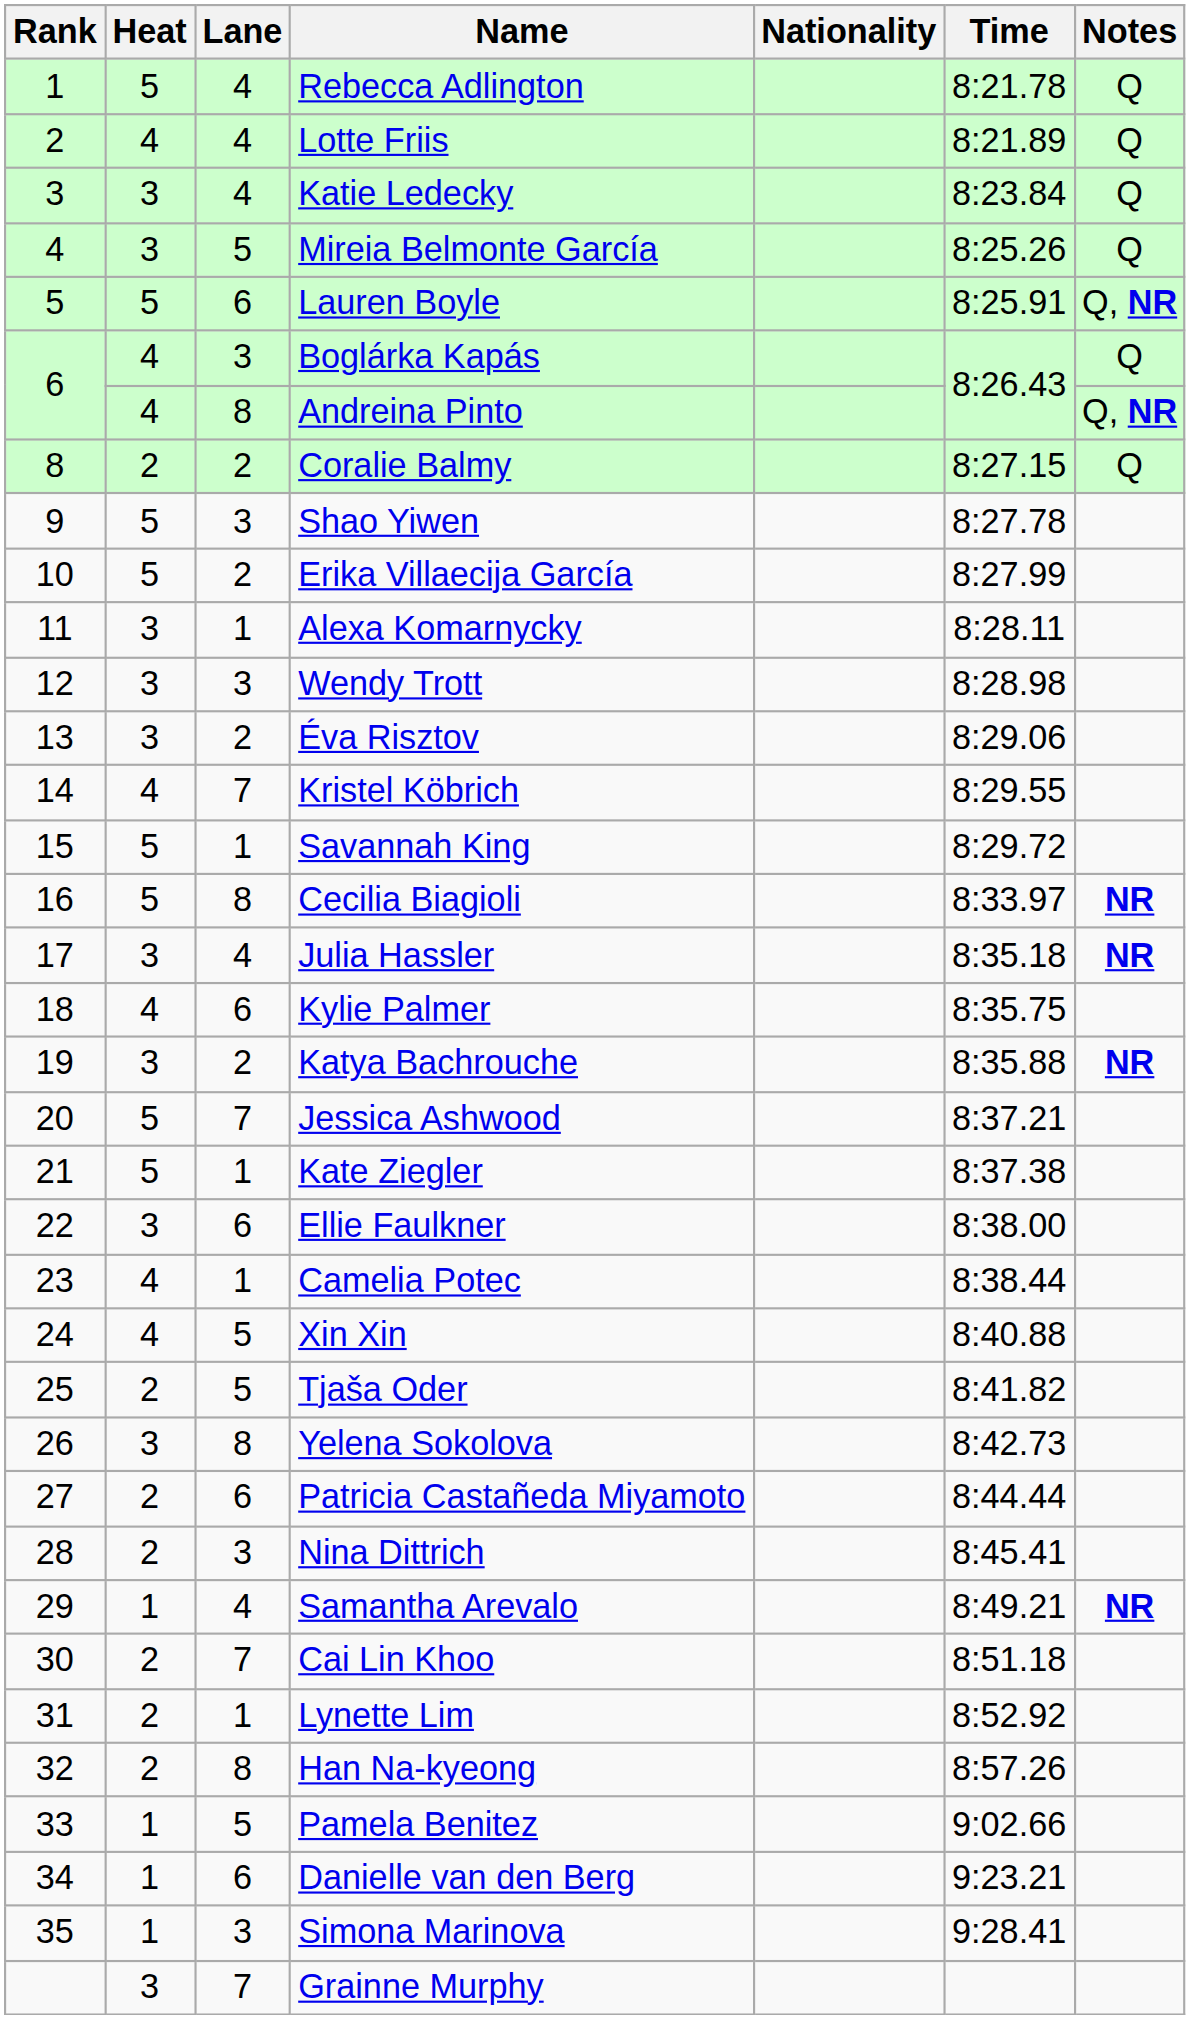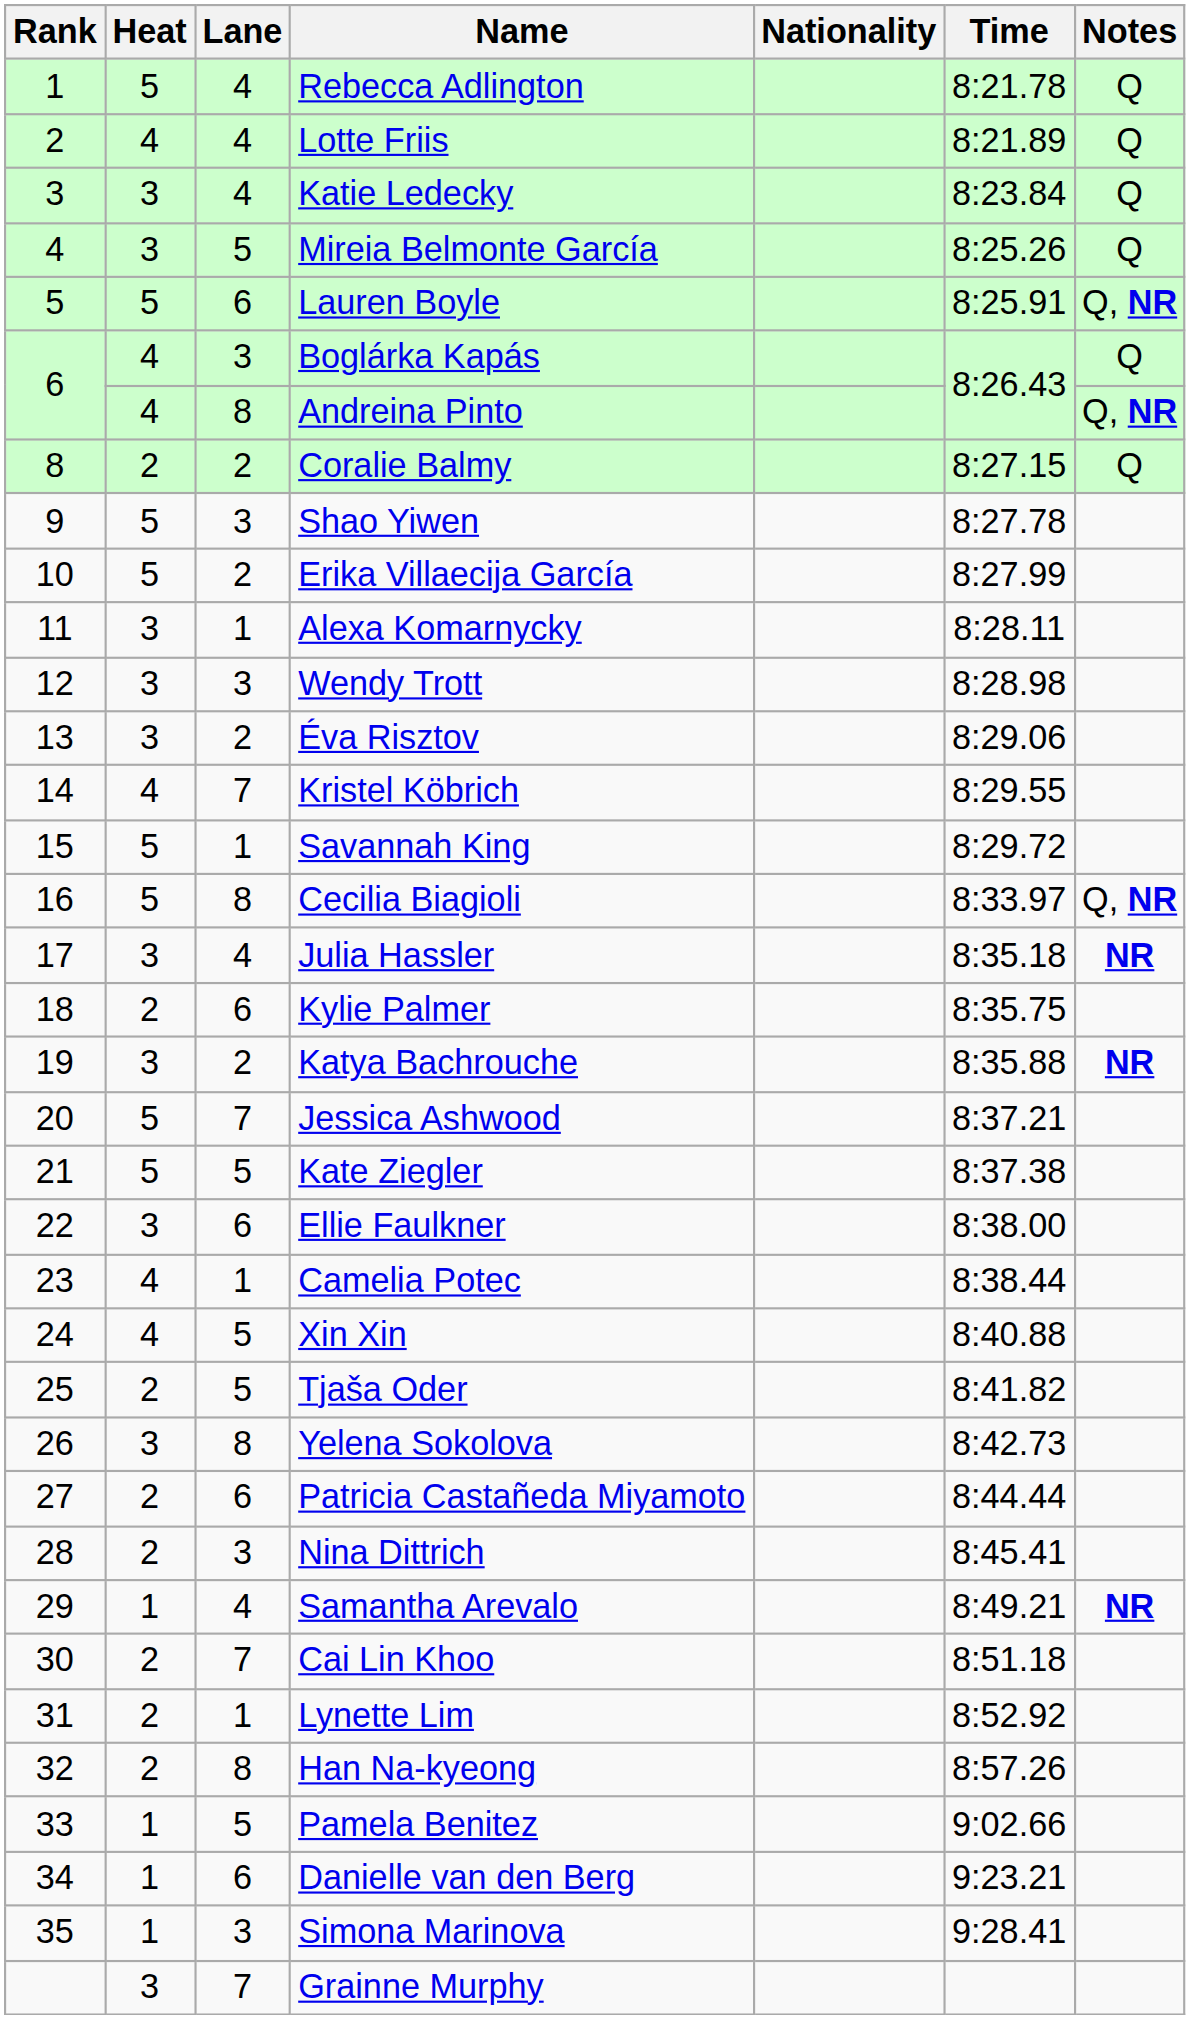Cecilia Biagioli | Notes: NR -> Q, NR
Kylie Palmer | Heat: 4 -> 2
Kate Ziegler | Lane: 1 -> 5
